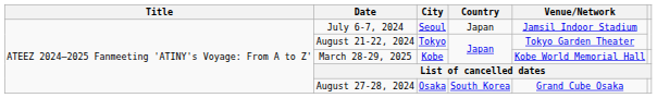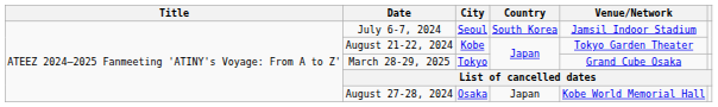July 6-7, 2024 | Country: Japan -> South Korea
August 21-22, 2024 | City: Tokyo -> Kobe
March 28-29, 2025 | City: Kobe -> Tokyo
March 28-29, 2025 | Venue/Network: Kobe World Memorial Hall -> Grand Cube Osaka
August 27-28, 2024 | Country: South Korea -> Japan
August 27-28, 2024 | Venue/Network: Grand Cube Osaka -> Kobe World Memorial Hall
